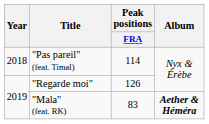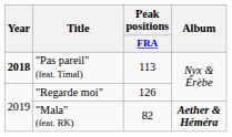"Pas pareil" (feat. Timal) | Year: normal -> bold
"Pas pareil" (feat. Timal) | Peak positions / FRA: 114 -> 113
"Mala" (feat. RK) | Peak positions / FRA: 83 -> 82
